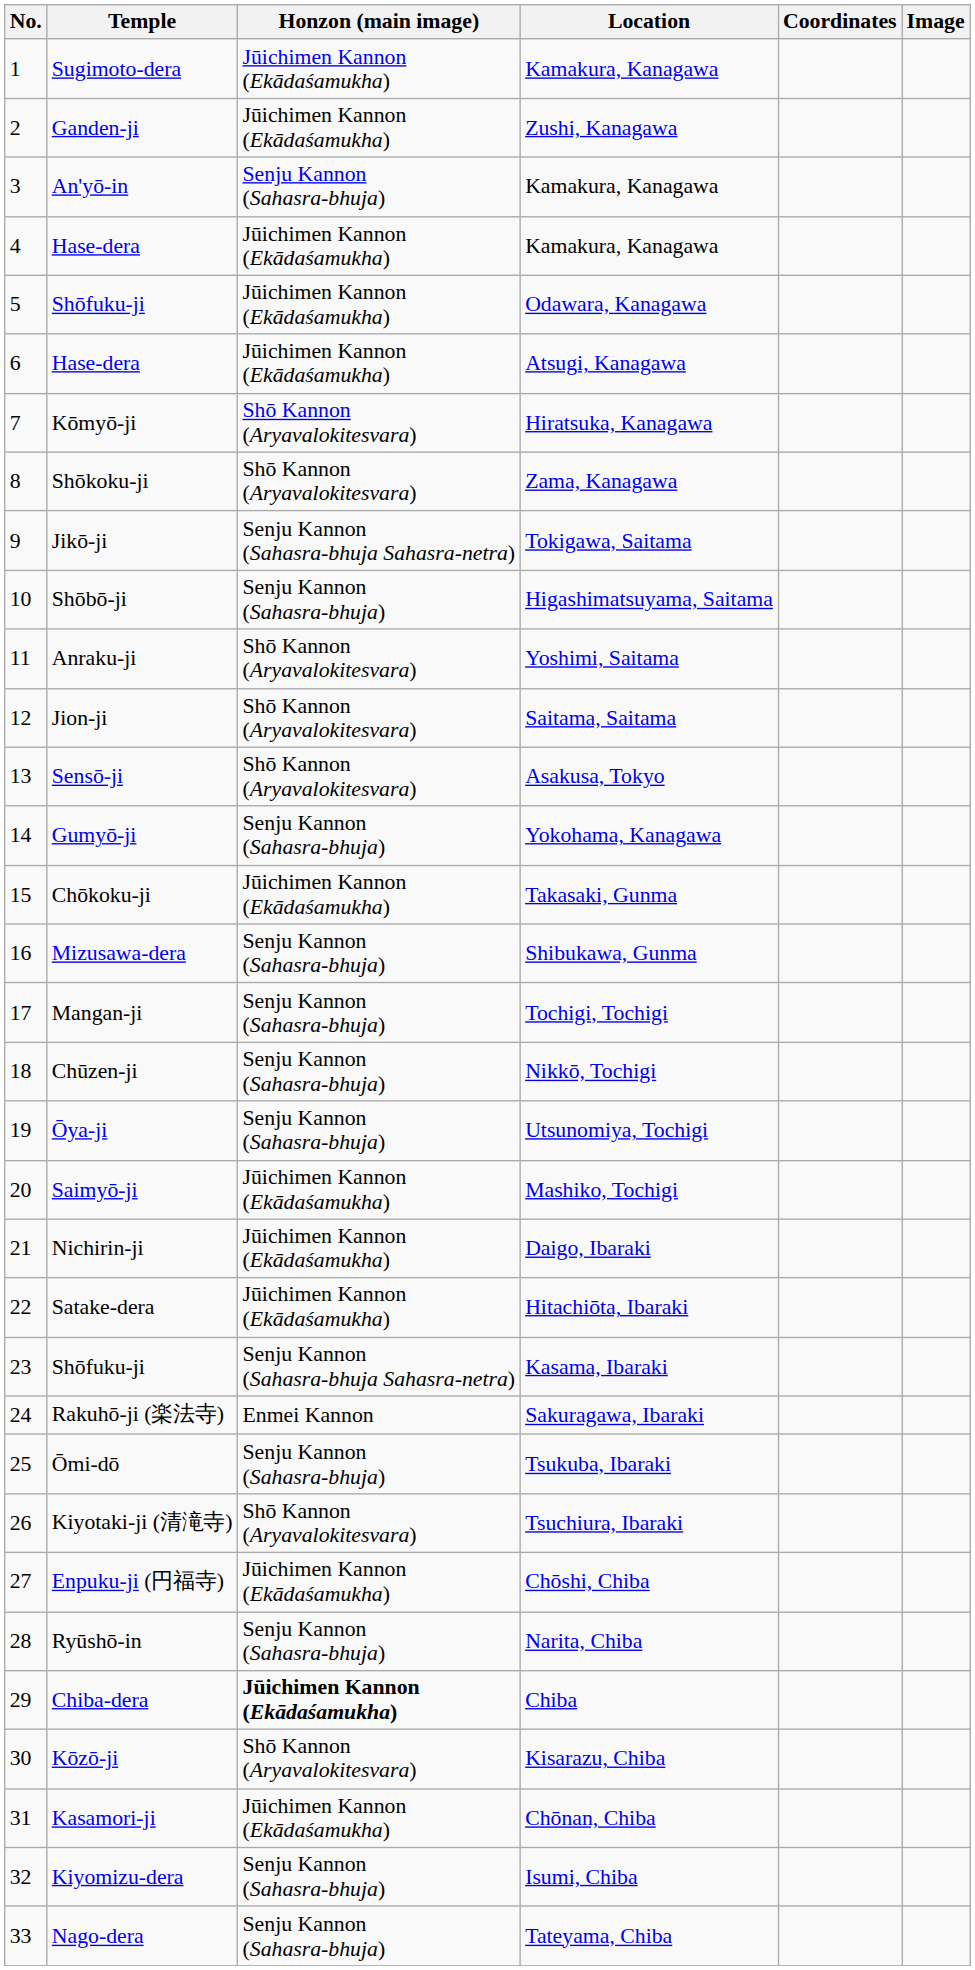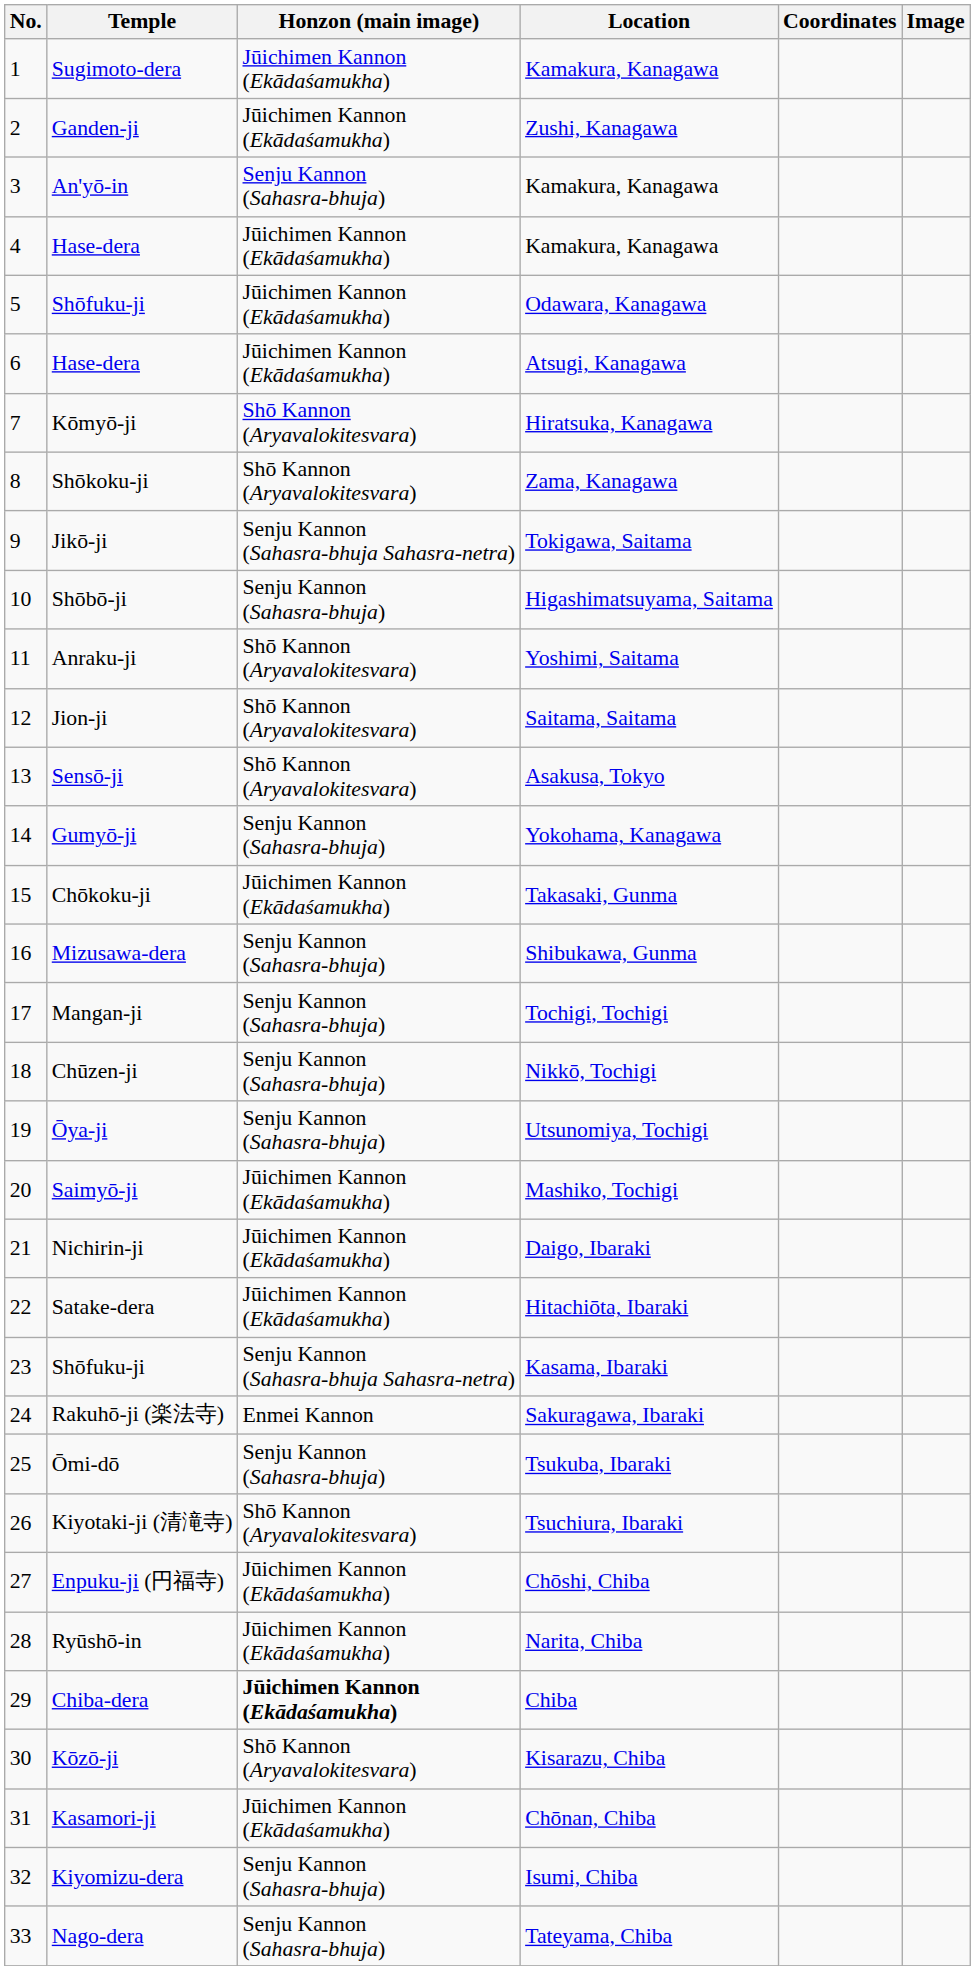Ryūshō-in | Honzon (main image): Senju Kannon (Sahasra-bhuja) -> Jūichimen Kannon (Ekādaśamukha)
